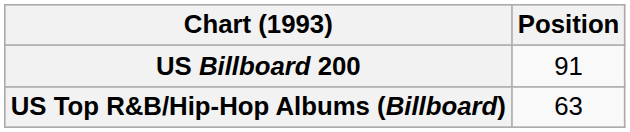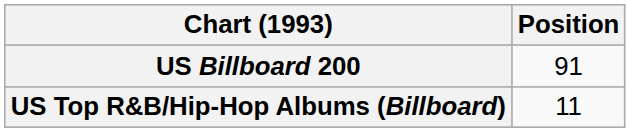US Top R&B/Hip-Hop Albums (Billboard) | Position: 63 -> 11
